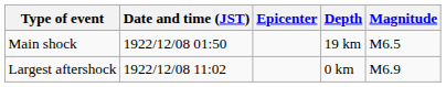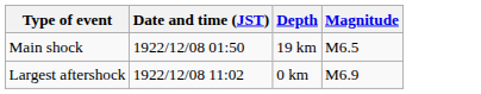- column: Epicenter
